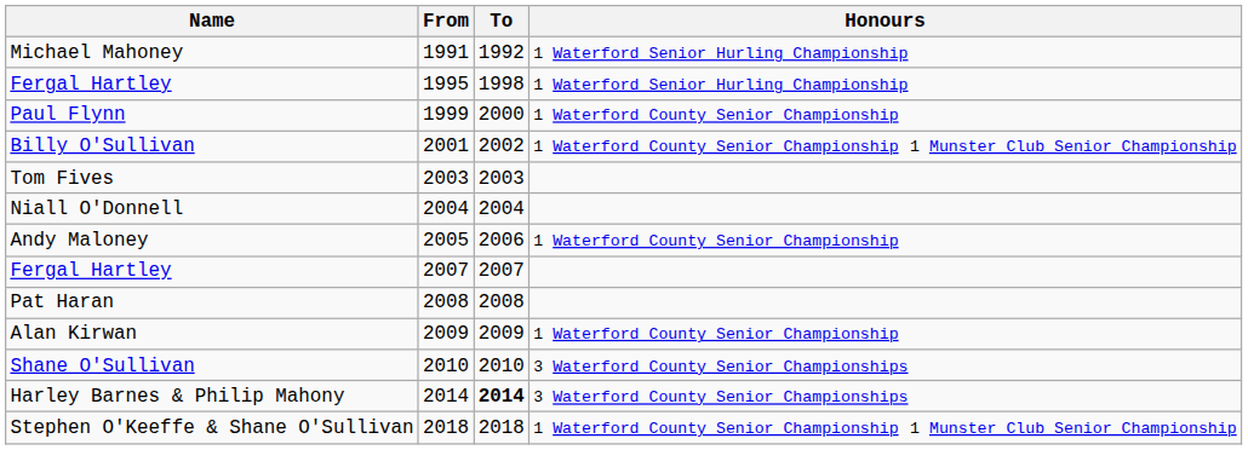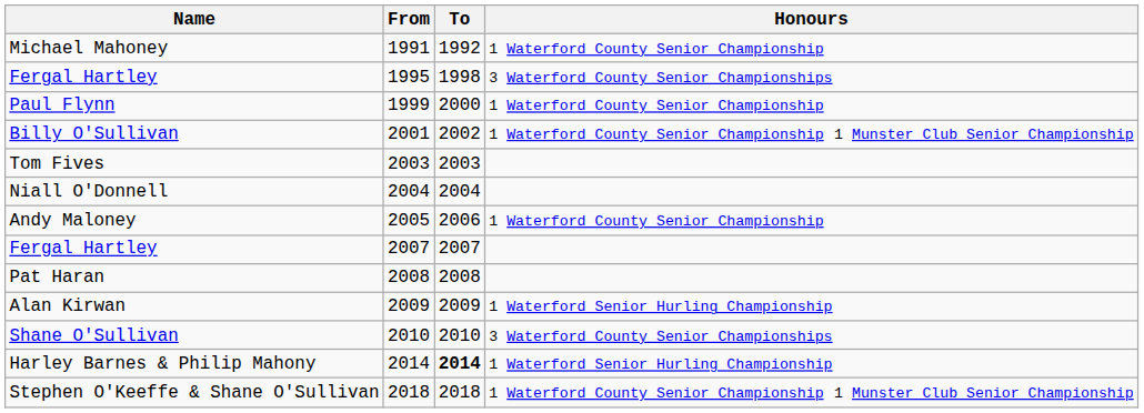Michael Mahoney | Honours: 1 Waterford Senior Hurling Championship -> 1 Waterford County Senior Championship
Fergal Hartley / 1995 | Honours: 1 Waterford Senior Hurling Championship -> 3 Waterford County Senior Championships
Alan Kirwan | Honours: 1 Waterford County Senior Championship -> 1 Waterford Senior Hurling Championship
Harley Barnes & Philip Mahony | Honours: 3 Waterford County Senior Championships -> 1 Waterford Senior Hurling Championship
